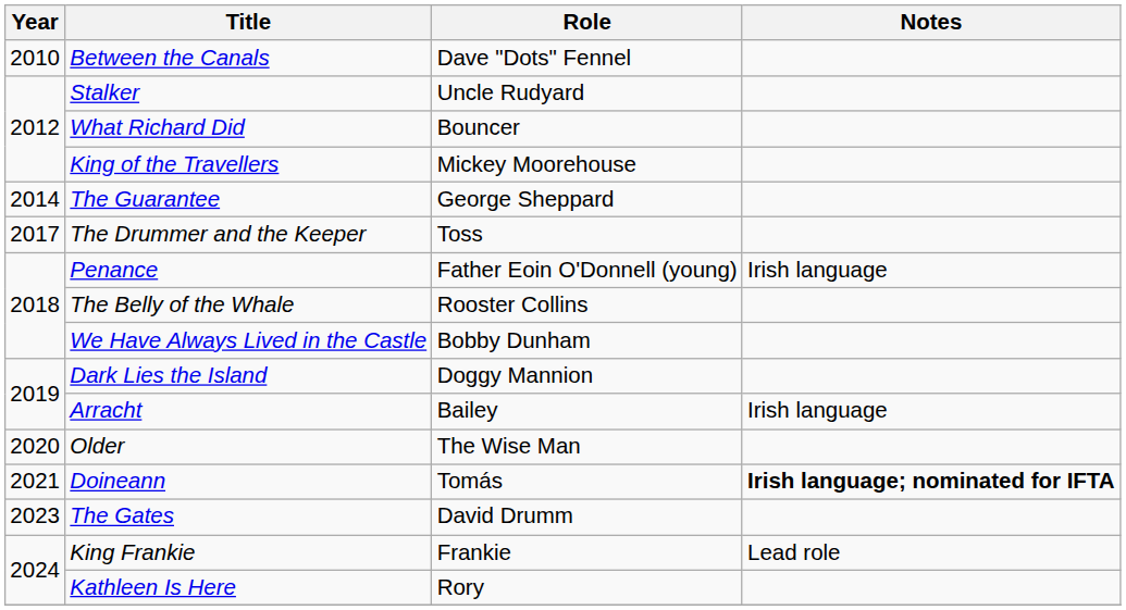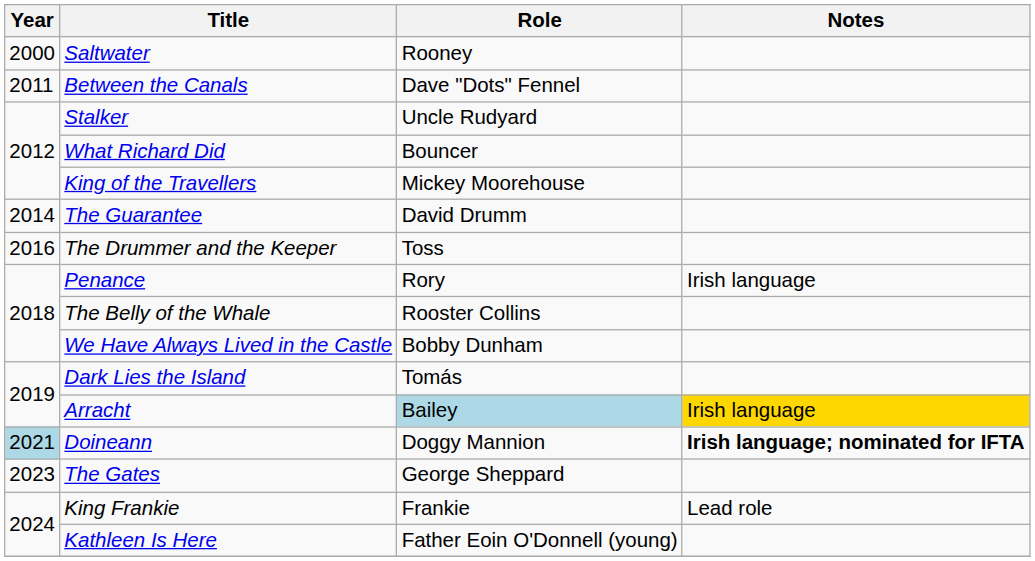+ row: 2000 | Saltwater | Rooney
Between the Canals | Year: 2010 -> 2011
The Guarantee | Role: George Sheppard -> David Drumm
The Drummer and the Keeper | Year: 2017 -> 2016
Penance | Role: Father Eoin O'Donnell (young) -> Rory
Dark Lies the Island | Role: Doggy Mannion -> Tomás
Arracht | Role: no background -> lightblue background
Arracht | Notes: no background -> gold background
- row: 2020 | Older | The Wise Man
Doineann | Year: no background -> lightblue background
Doineann | Role: Tomás -> Doggy Mannion
The Gates | Role: David Drumm -> George Sheppard
Kathleen Is Here | Role: Rory -> Father Eoin O'Donnell (young)
